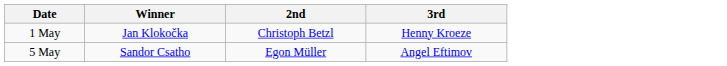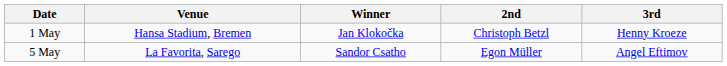+ column: Venue | Hansa Stadium, Bremen | La Favorita, Sarego
